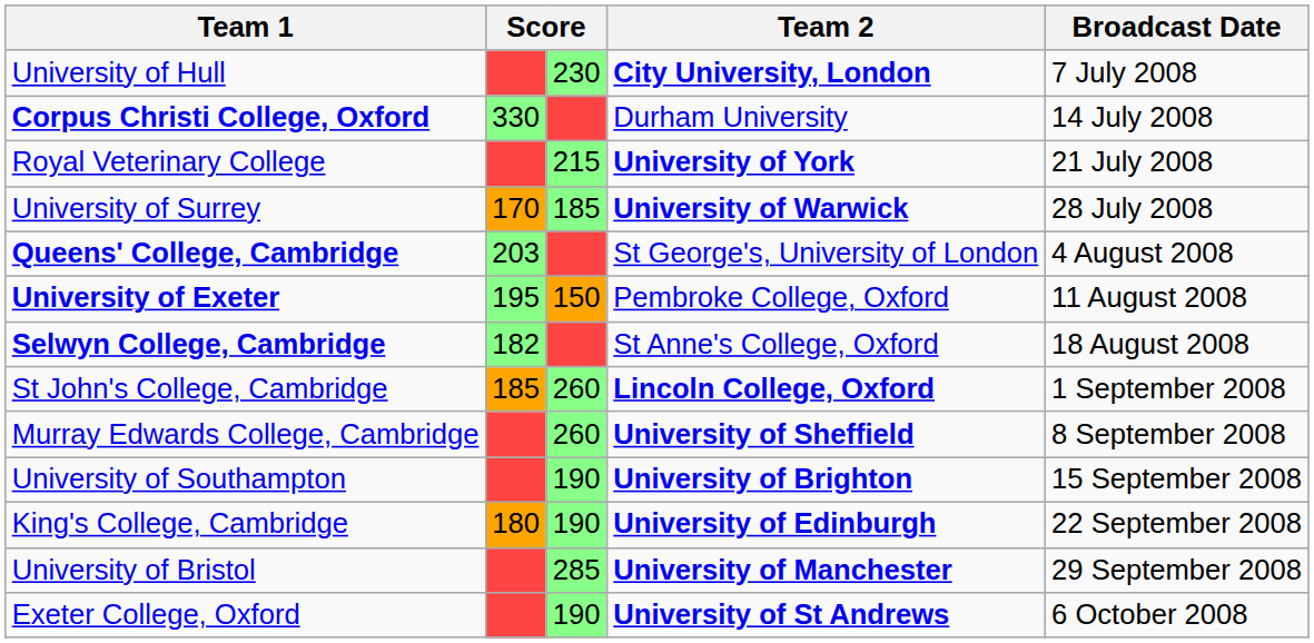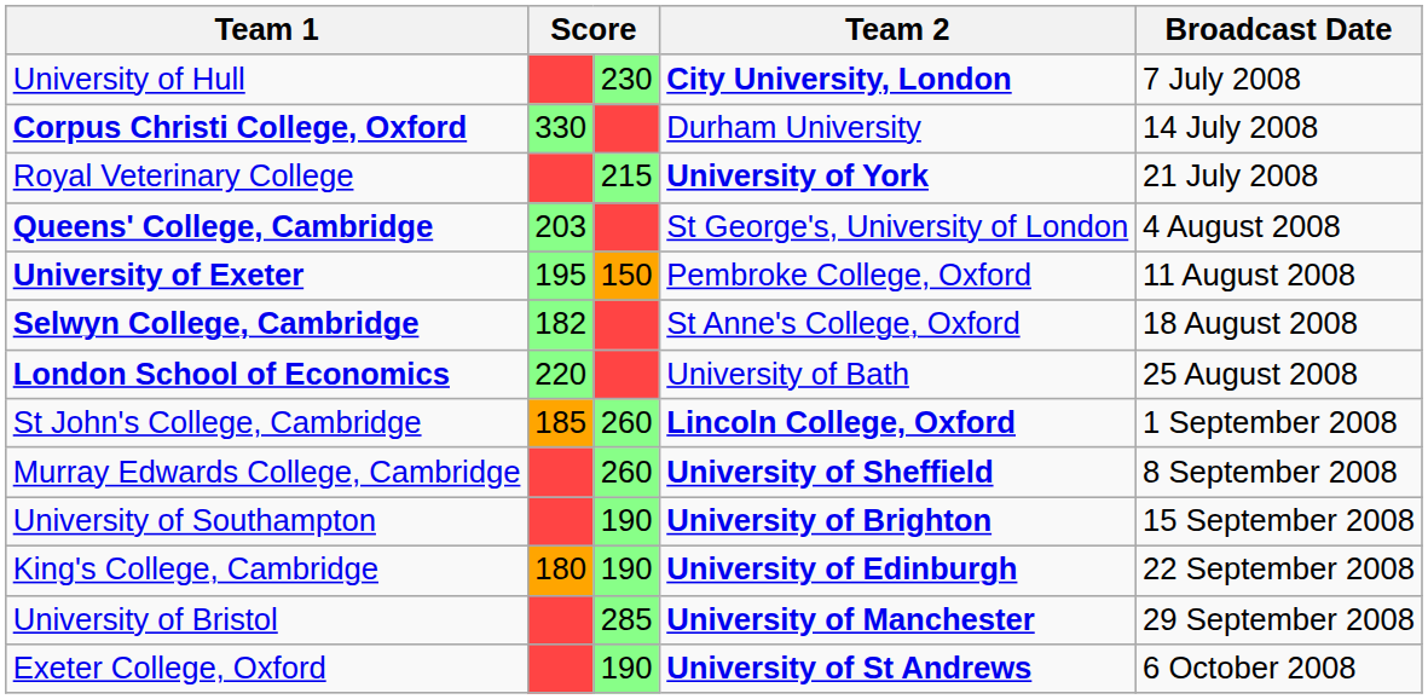- row: University of Surrey | 170 | 185 | University of Warwick | 28 July 2008
+ row: London School of Economics | 220 | University of Bath | 25 August 2008
